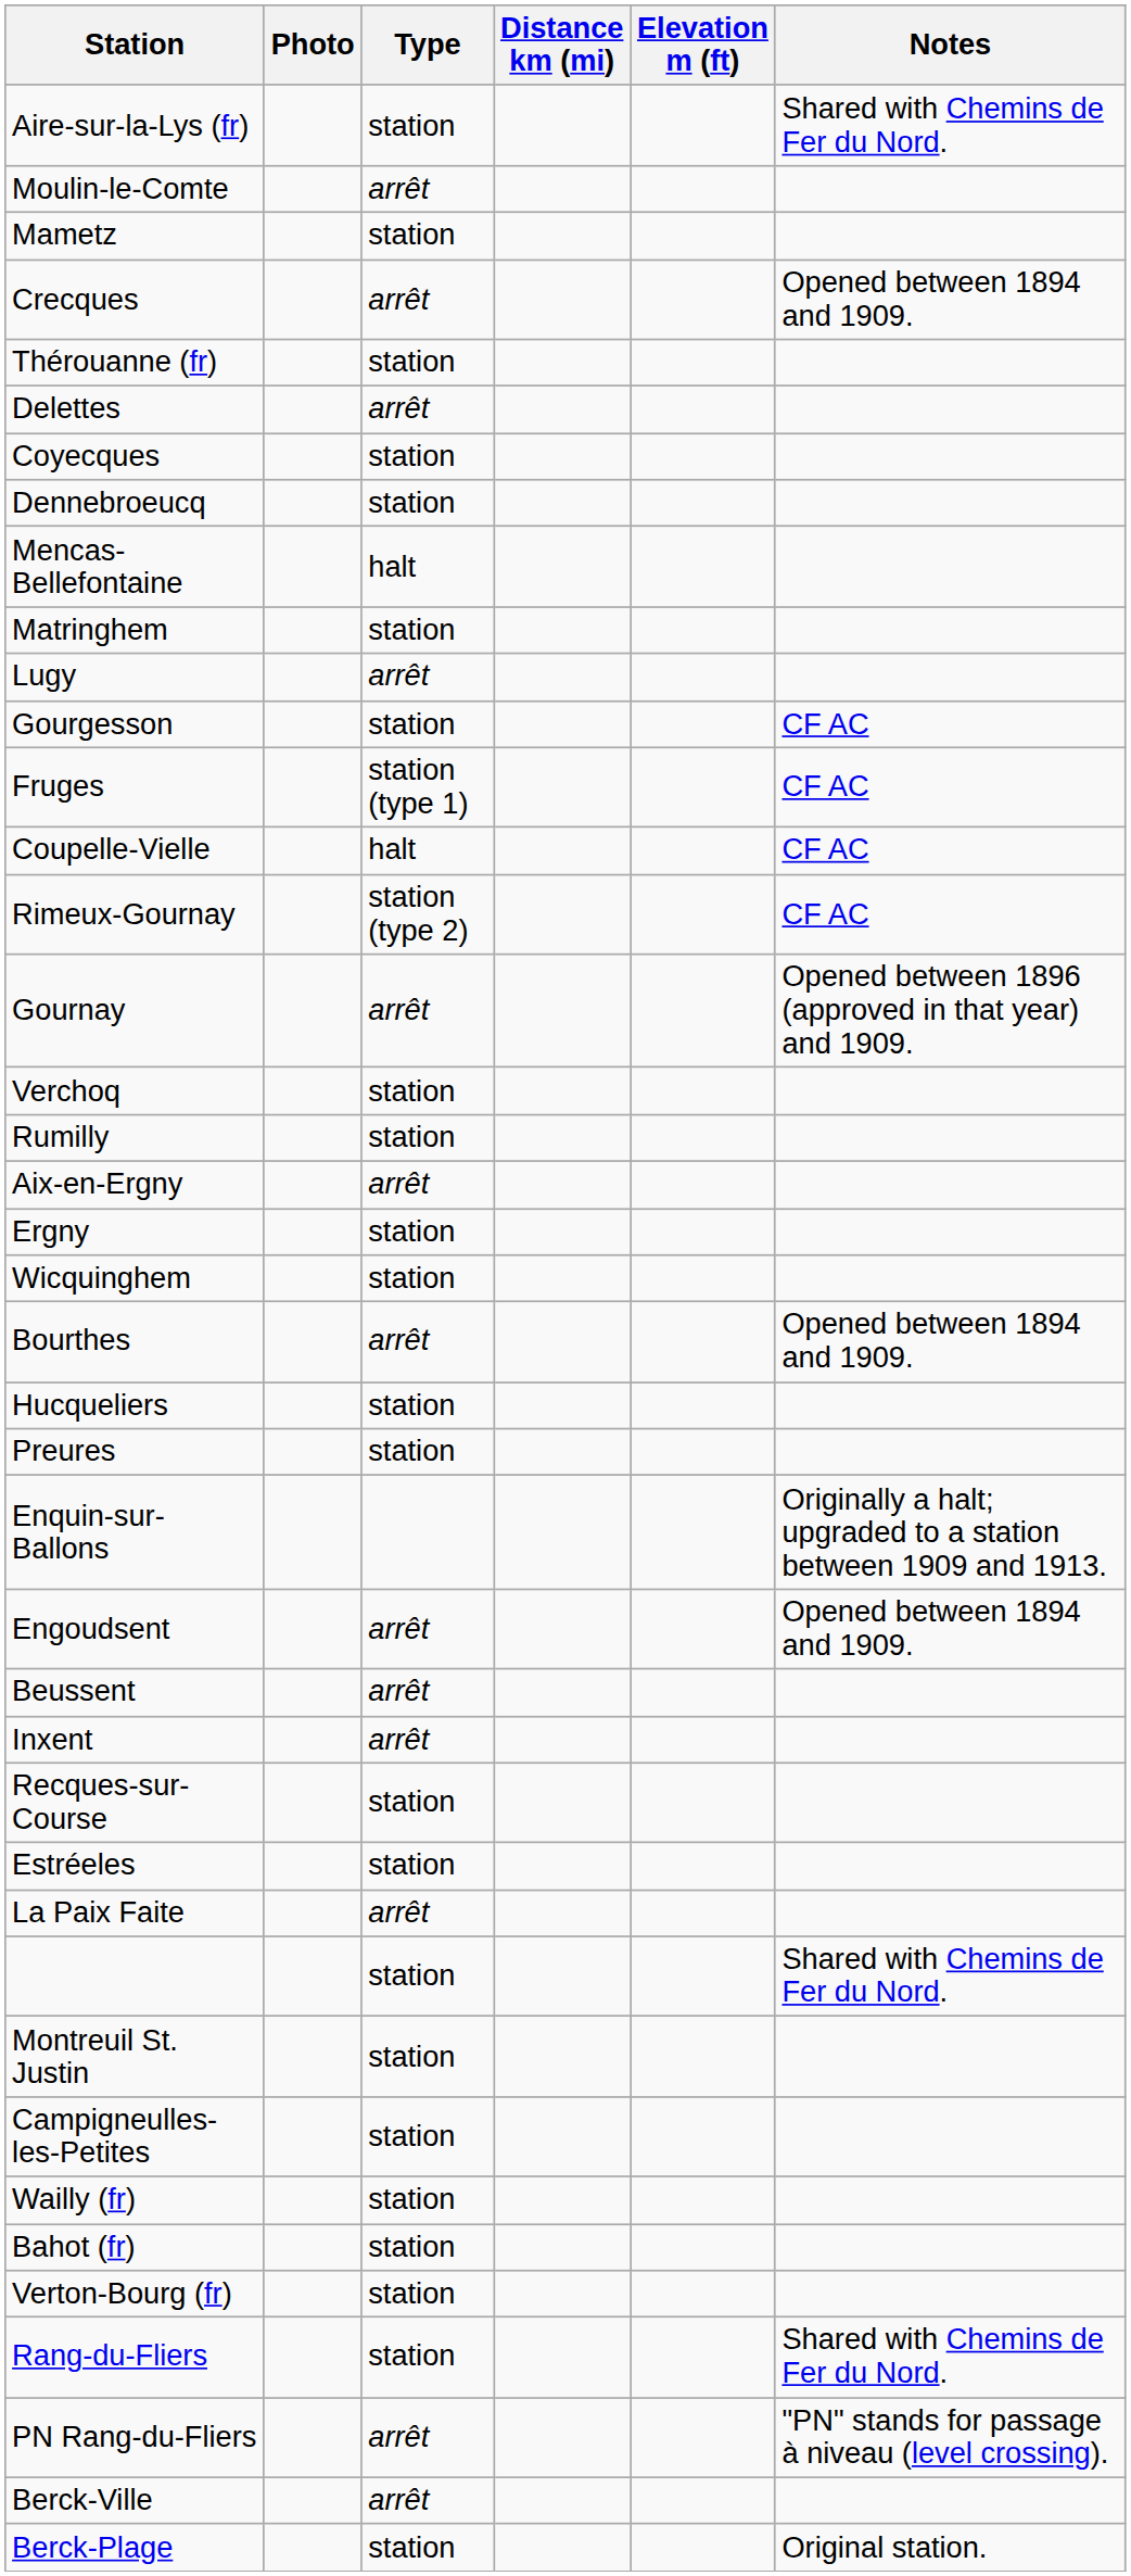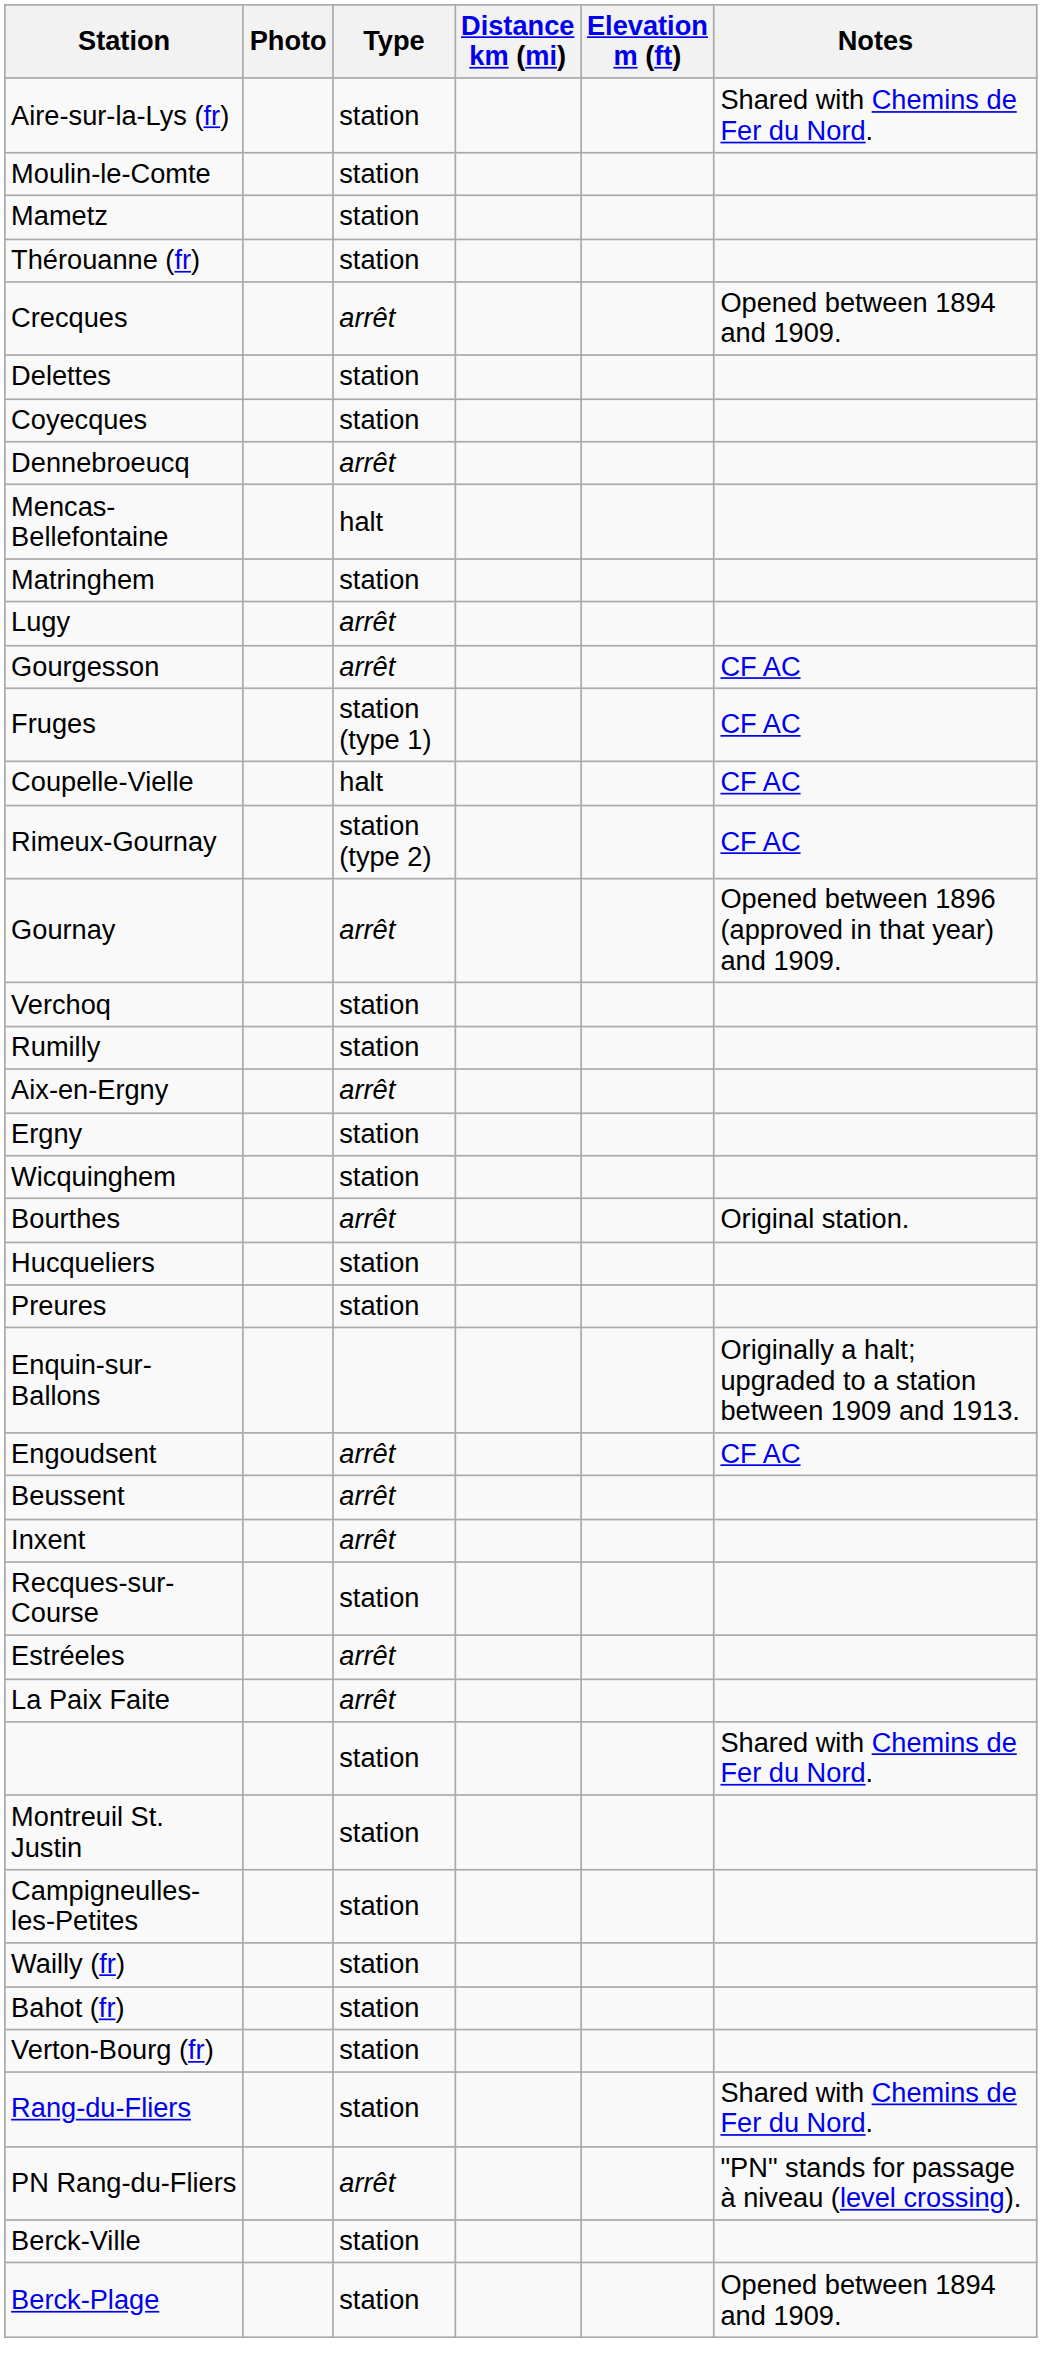Moulin-le-Comte | Type: arrêt -> station
rows swapped: Crecques <-> Thérouanne (fr)
Delettes | Type: arrêt -> station
Dennebroeucq | Type: station -> arrêt
Gourgesson | Type: station -> arrêt
Bourthes | Notes: Opened between 1894 and 1909. -> Original station.
Engoudsent | Notes: Opened between 1894 and 1909. -> CF AC
Estréeles | Type: station -> arrêt
Berck-Ville | Type: arrêt -> station
Berck-Plage | Notes: Original station. -> Opened between 1894 and 1909.
